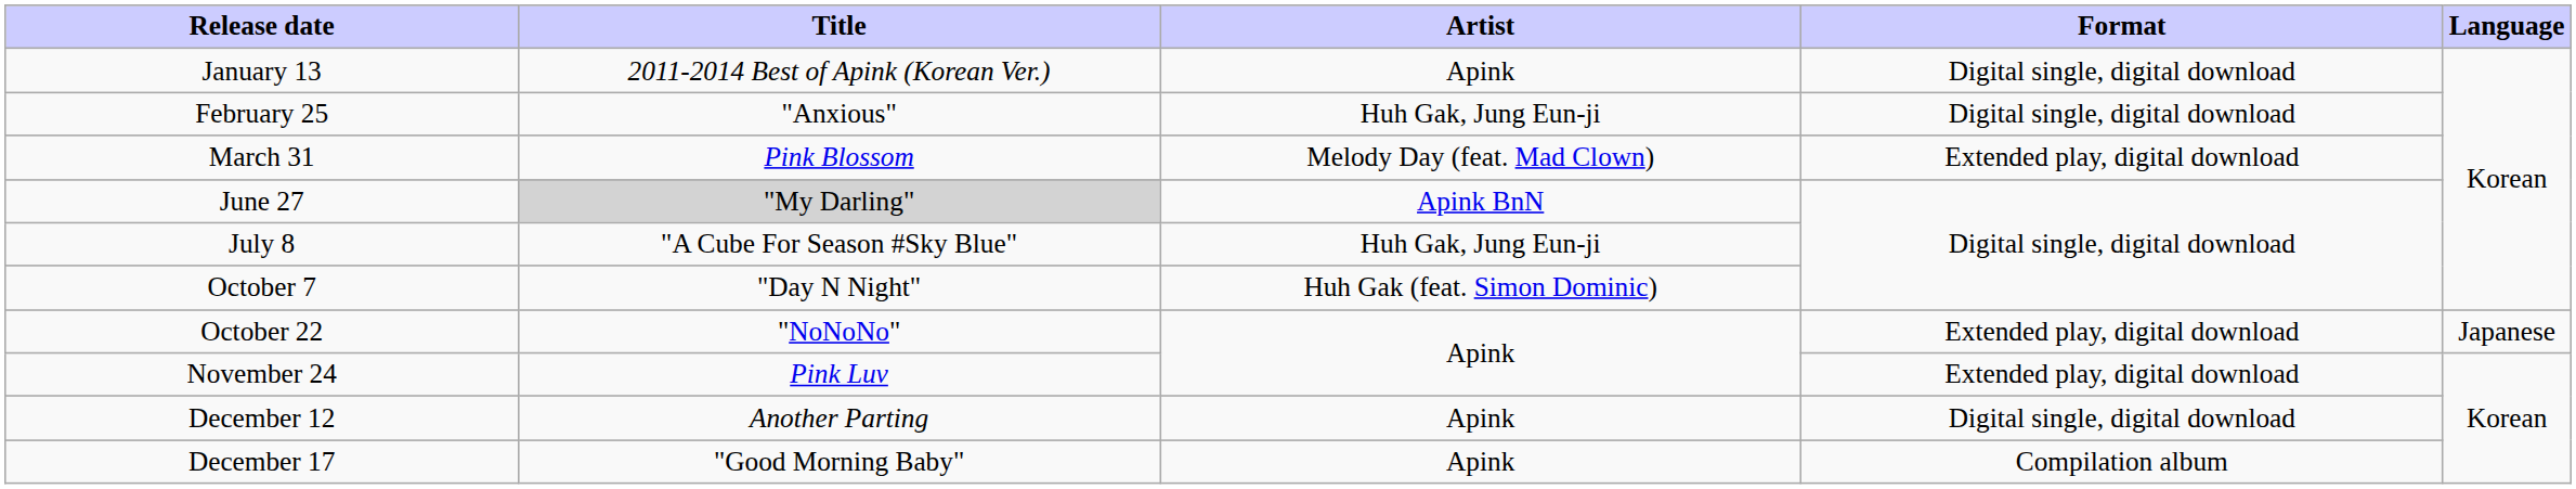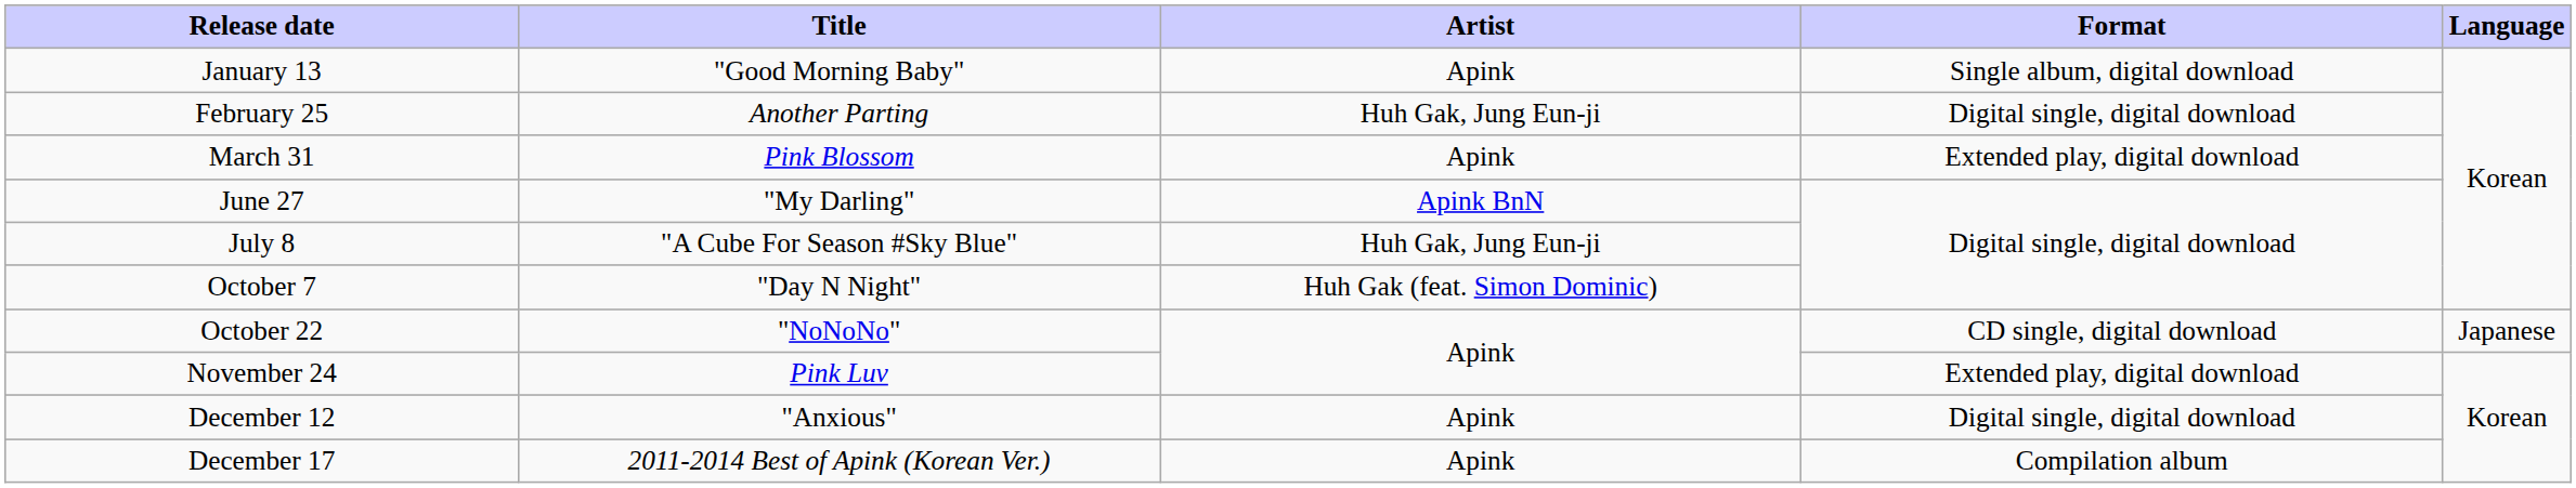January 13 | Title: 2011-2014 Best of Apink (Korean Ver.) -> "Good Morning Baby"
January 13 | Format: Digital single, digital download -> Single album, digital download
February 25 | Title: "Anxious" -> Another Parting
March 31 | Artist: Melody Day (feat. Mad Clown) -> Apink
June 27 | Title: lightgrey background -> no background
October 22 | Format: Extended play, digital download -> CD single, digital download
December 12 | Title: Another Parting -> "Anxious"
December 17 | Title: "Good Morning Baby" -> 2011-2014 Best of Apink (Korean Ver.)
